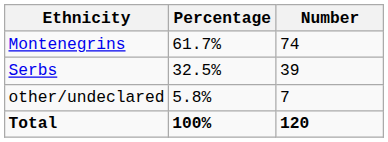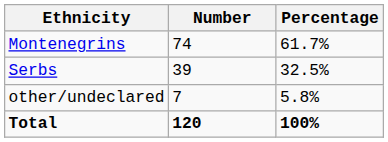columns swapped: Number <-> Percentage
